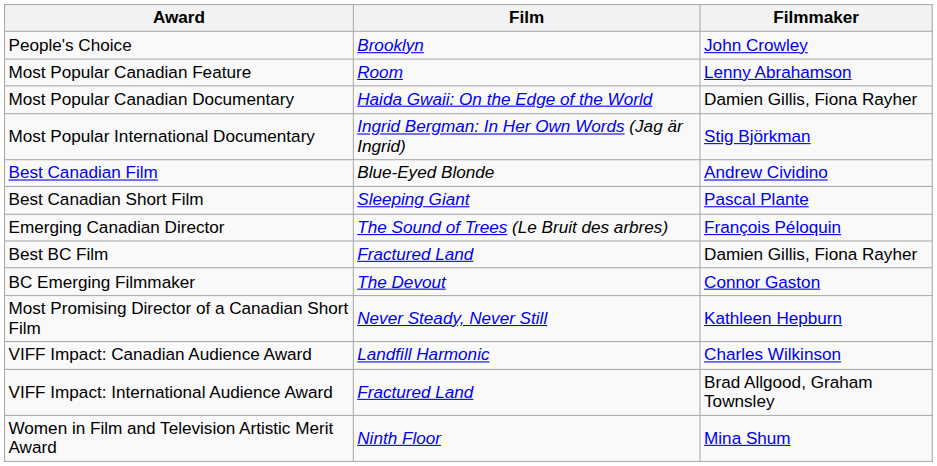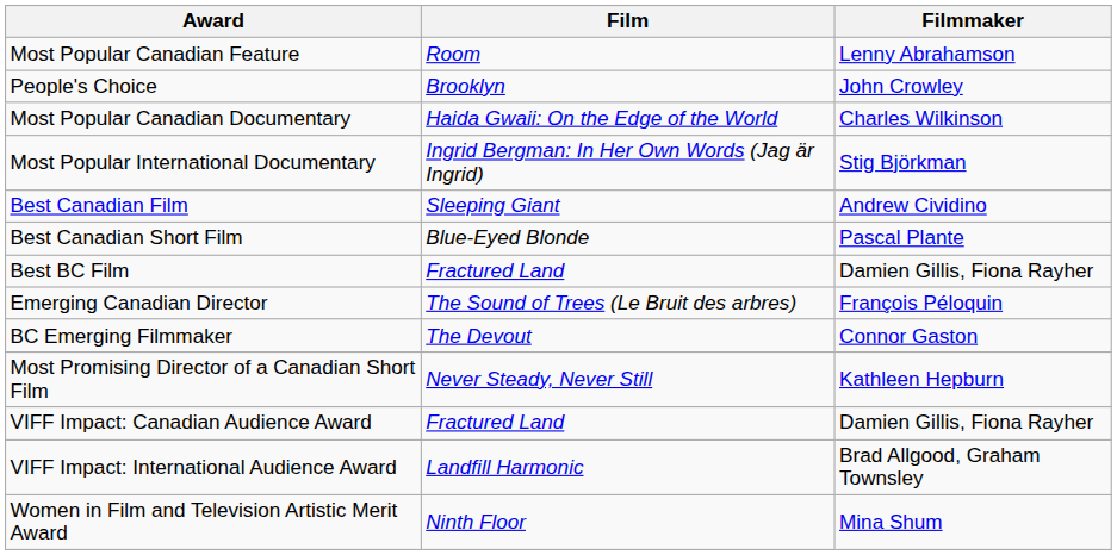rows swapped: People's Choice <-> Most Popular Canadian Feature
Most Popular Canadian Documentary | Filmmaker: Damien Gillis, Fiona Rayher -> Charles Wilkinson
Best Canadian Film | Film: Blue-Eyed Blonde -> Sleeping Giant
Best Canadian Short Film | Film: Sleeping Giant -> Blue-Eyed Blonde
rows swapped: Emerging Canadian Director <-> Best BC Film
VIFF Impact: Canadian Audience Award | Film: Landfill Harmonic -> Fractured Land
VIFF Impact: Canadian Audience Award | Filmmaker: Charles Wilkinson -> Damien Gillis, Fiona Rayher
VIFF Impact: International Audience Award | Film: Fractured Land -> Landfill Harmonic
